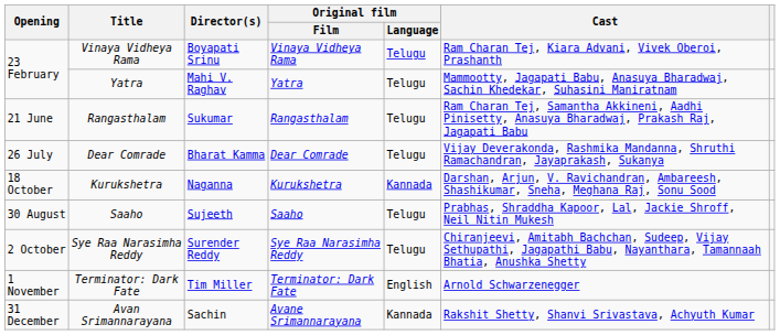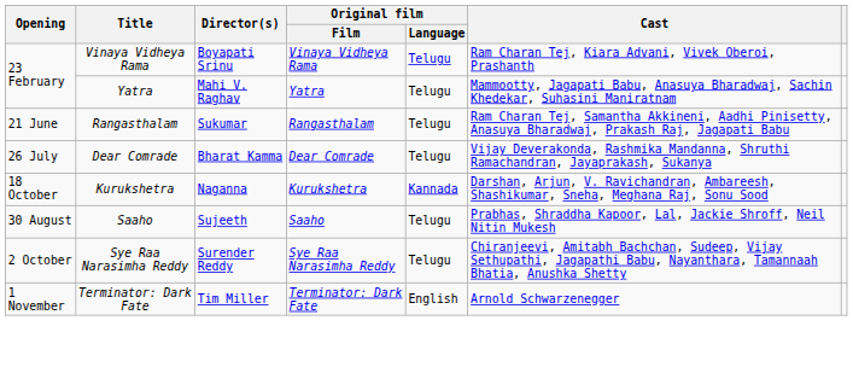- row: 31 December | Avan Srimannarayana | Sachin | Avane Srimannarayana | Kannada | Rakshit Shetty, Shanvi Srivastava, Achyuth Kumar
